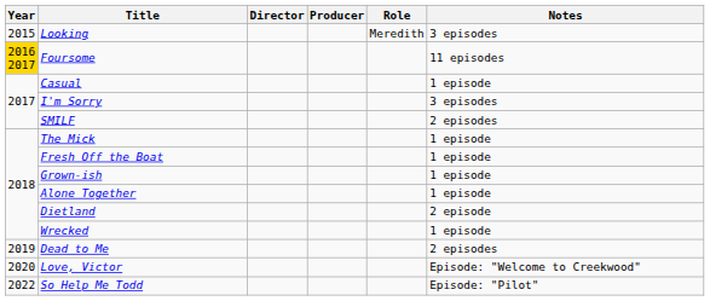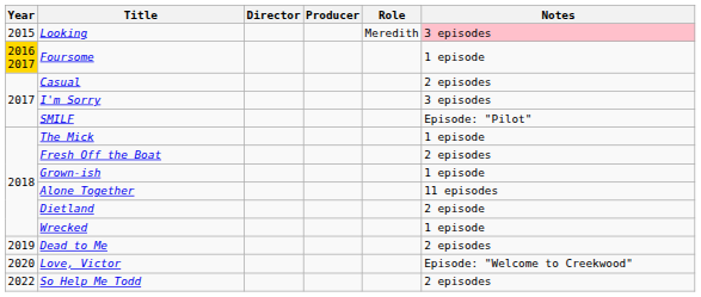Looking | Notes: no background -> pink background
Foursome | Notes: 11 episodes -> 1 episode
Casual | Notes: 1 episode -> 2 episodes
SMILF | Notes: 2 episodes -> Episode: "Pilot"
Fresh Off the Boat | Notes: 1 episode -> 2 episodes
Alone Together | Notes: 1 episode -> 11 episodes
So Help Me Todd | Notes: Episode: "Pilot" -> 2 episodes
